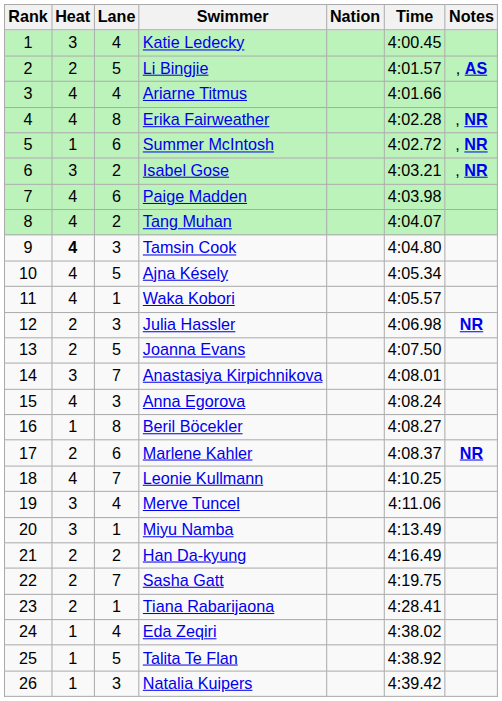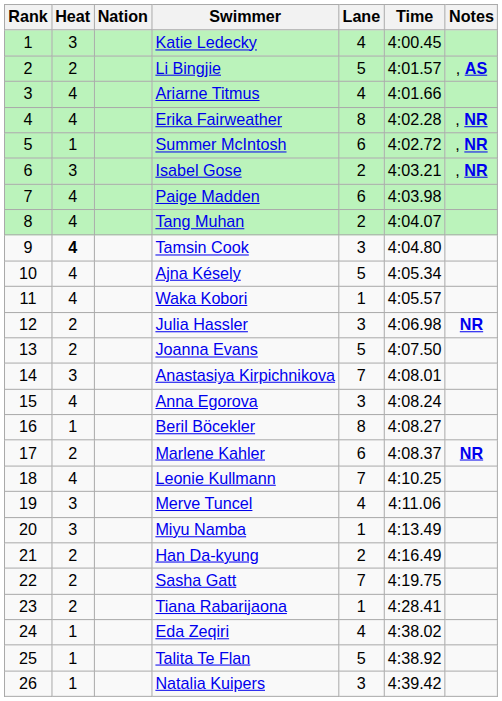columns swapped: Lane <-> Nation
